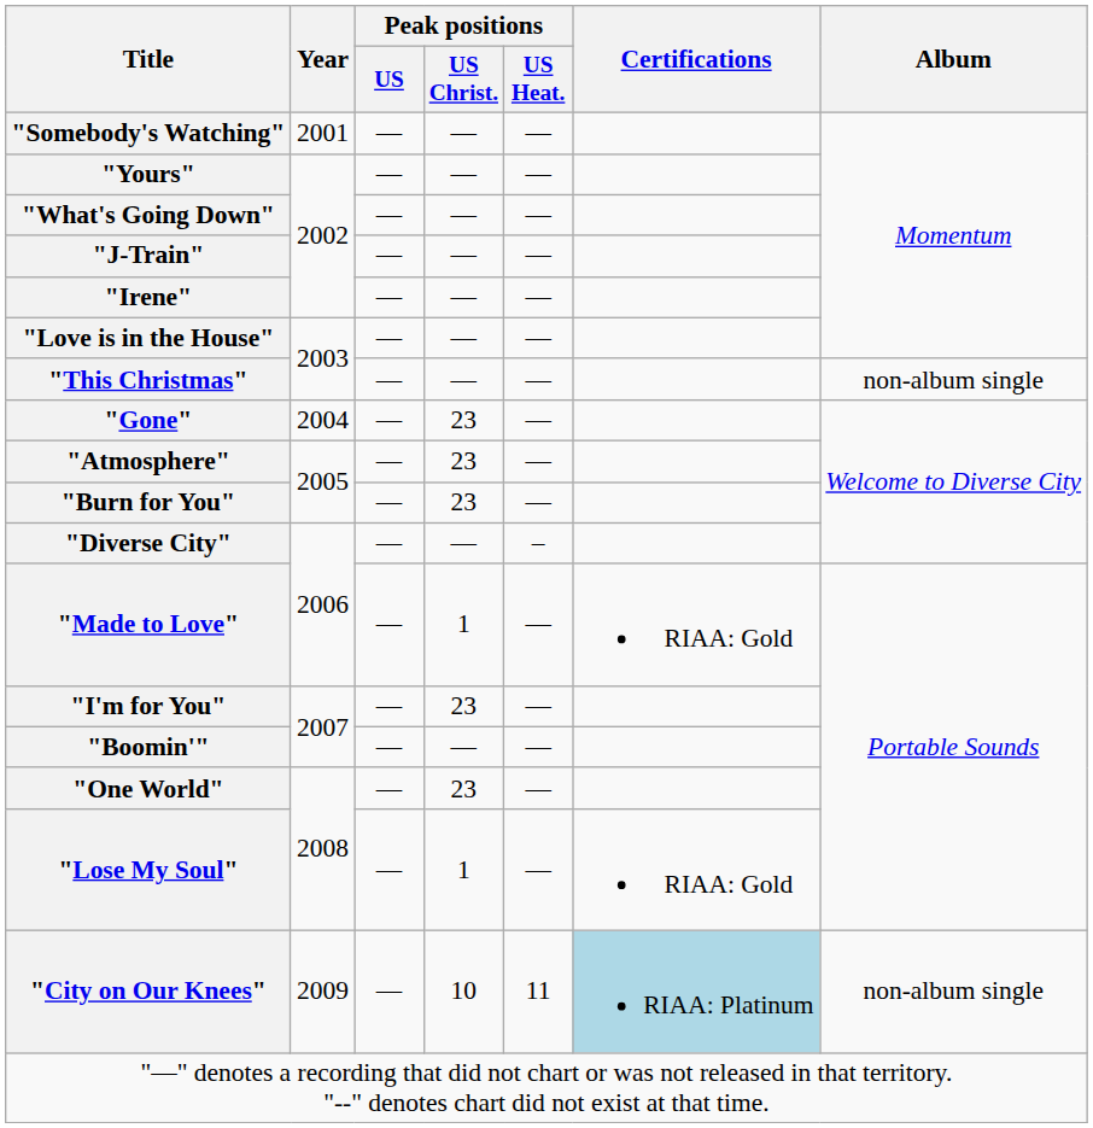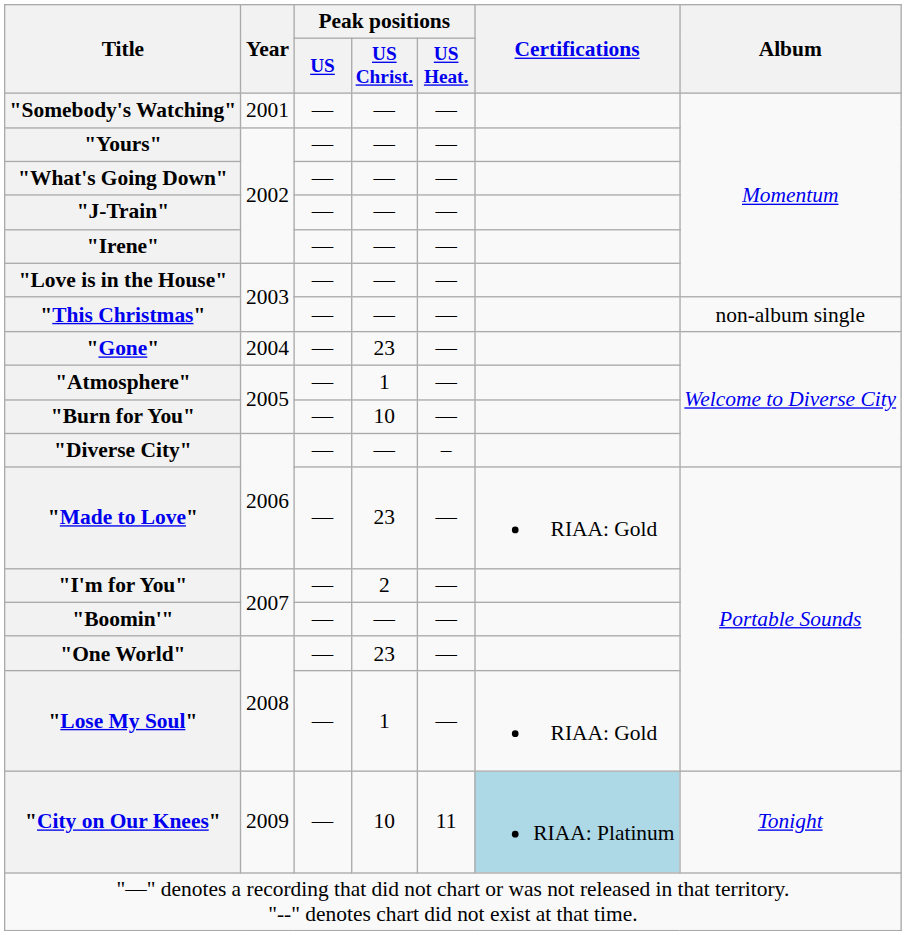"Atmosphere" | Peak positions / US Christ.: 23 -> 1
"Burn for You" | Peak positions / US Christ.: 23 -> 10
"Made to Love" | Peak positions / US Christ.: 1 -> 23
"I'm for You" | Peak positions / US Christ.: 23 -> 2
"City on Our Knees" | Album: non-album single -> Tonight
